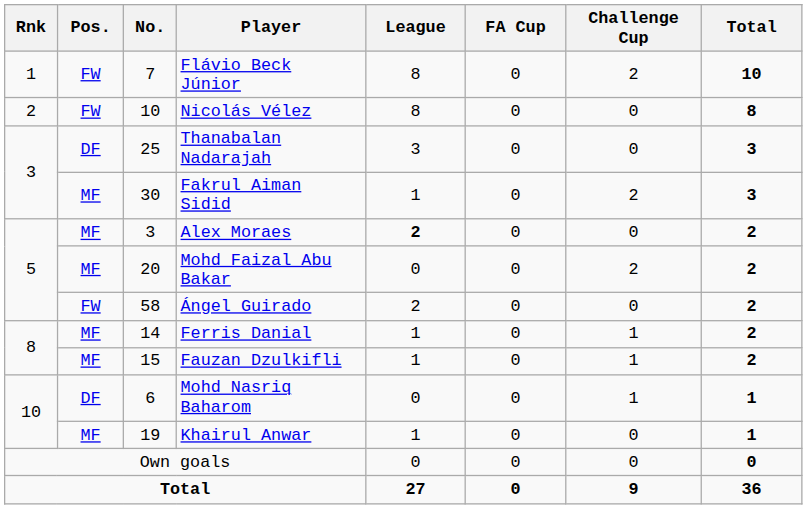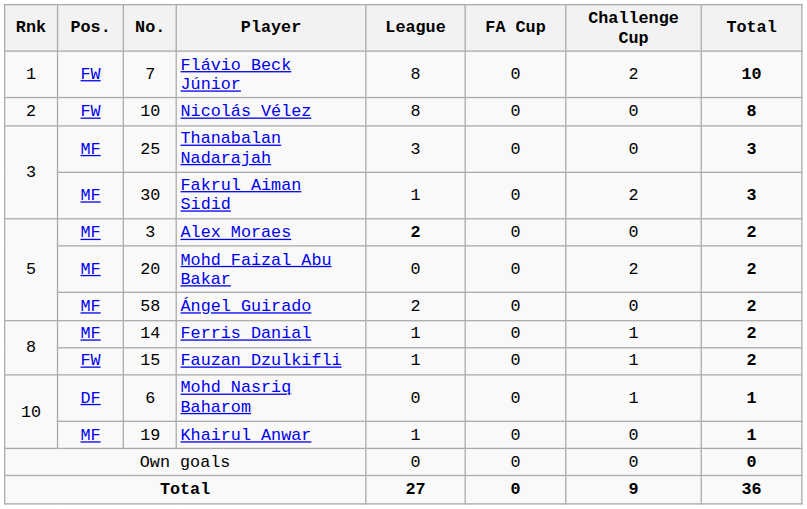Thanabalan Nadarajah | Pos.: DF -> MF
Ángel Guirado | Pos.: FW -> MF
Fauzan Dzulkifli | Pos.: MF -> FW
